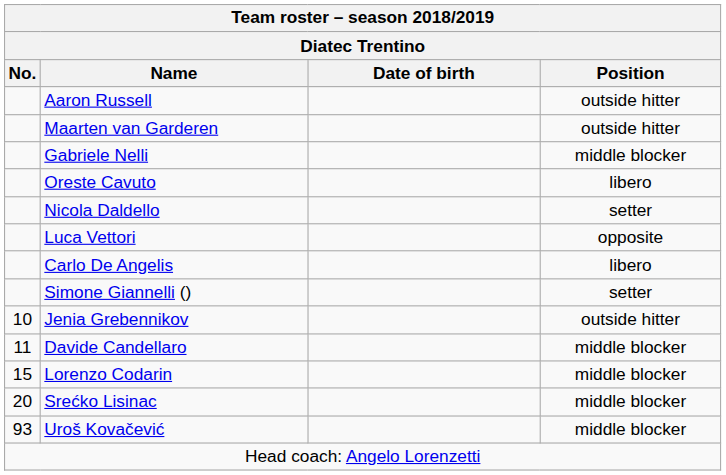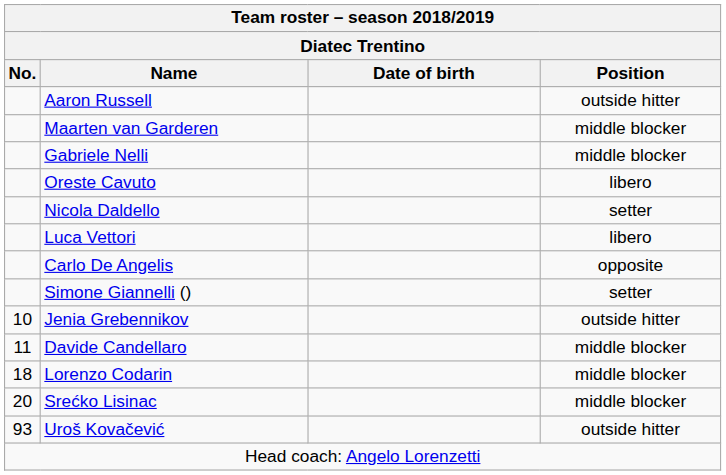Maarten van Garderen | Position: outside hitter -> middle blocker
Luca Vettori | Position: opposite -> libero
Carlo De Angelis | Position: libero -> opposite
Lorenzo Codarin | No.: 15 -> 18
Uroš Kovačević | Position: middle blocker -> outside hitter
